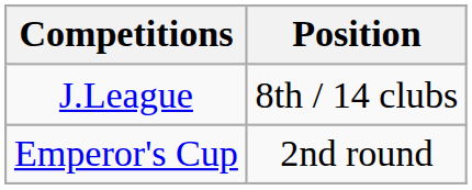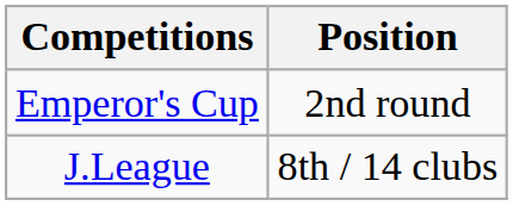rows swapped: J.League <-> Emperor's Cup
